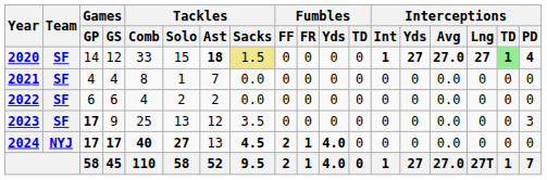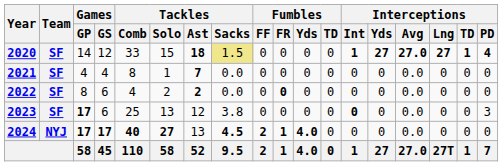2020 | Interceptions / TD: lightgreen background -> no background
2021 | Tackles / Ast: normal -> bold
2022 | Games / GP: 6 -> 8
2022 | Tackles / Ast: normal -> bold
2022 | Fumbles / FR: normal -> bold
2023 | Games / GS: 9 -> 6
2023 | Tackles / Sacks: 3.5 -> 3.8
2023 | Interceptions / Int: normal -> bold
